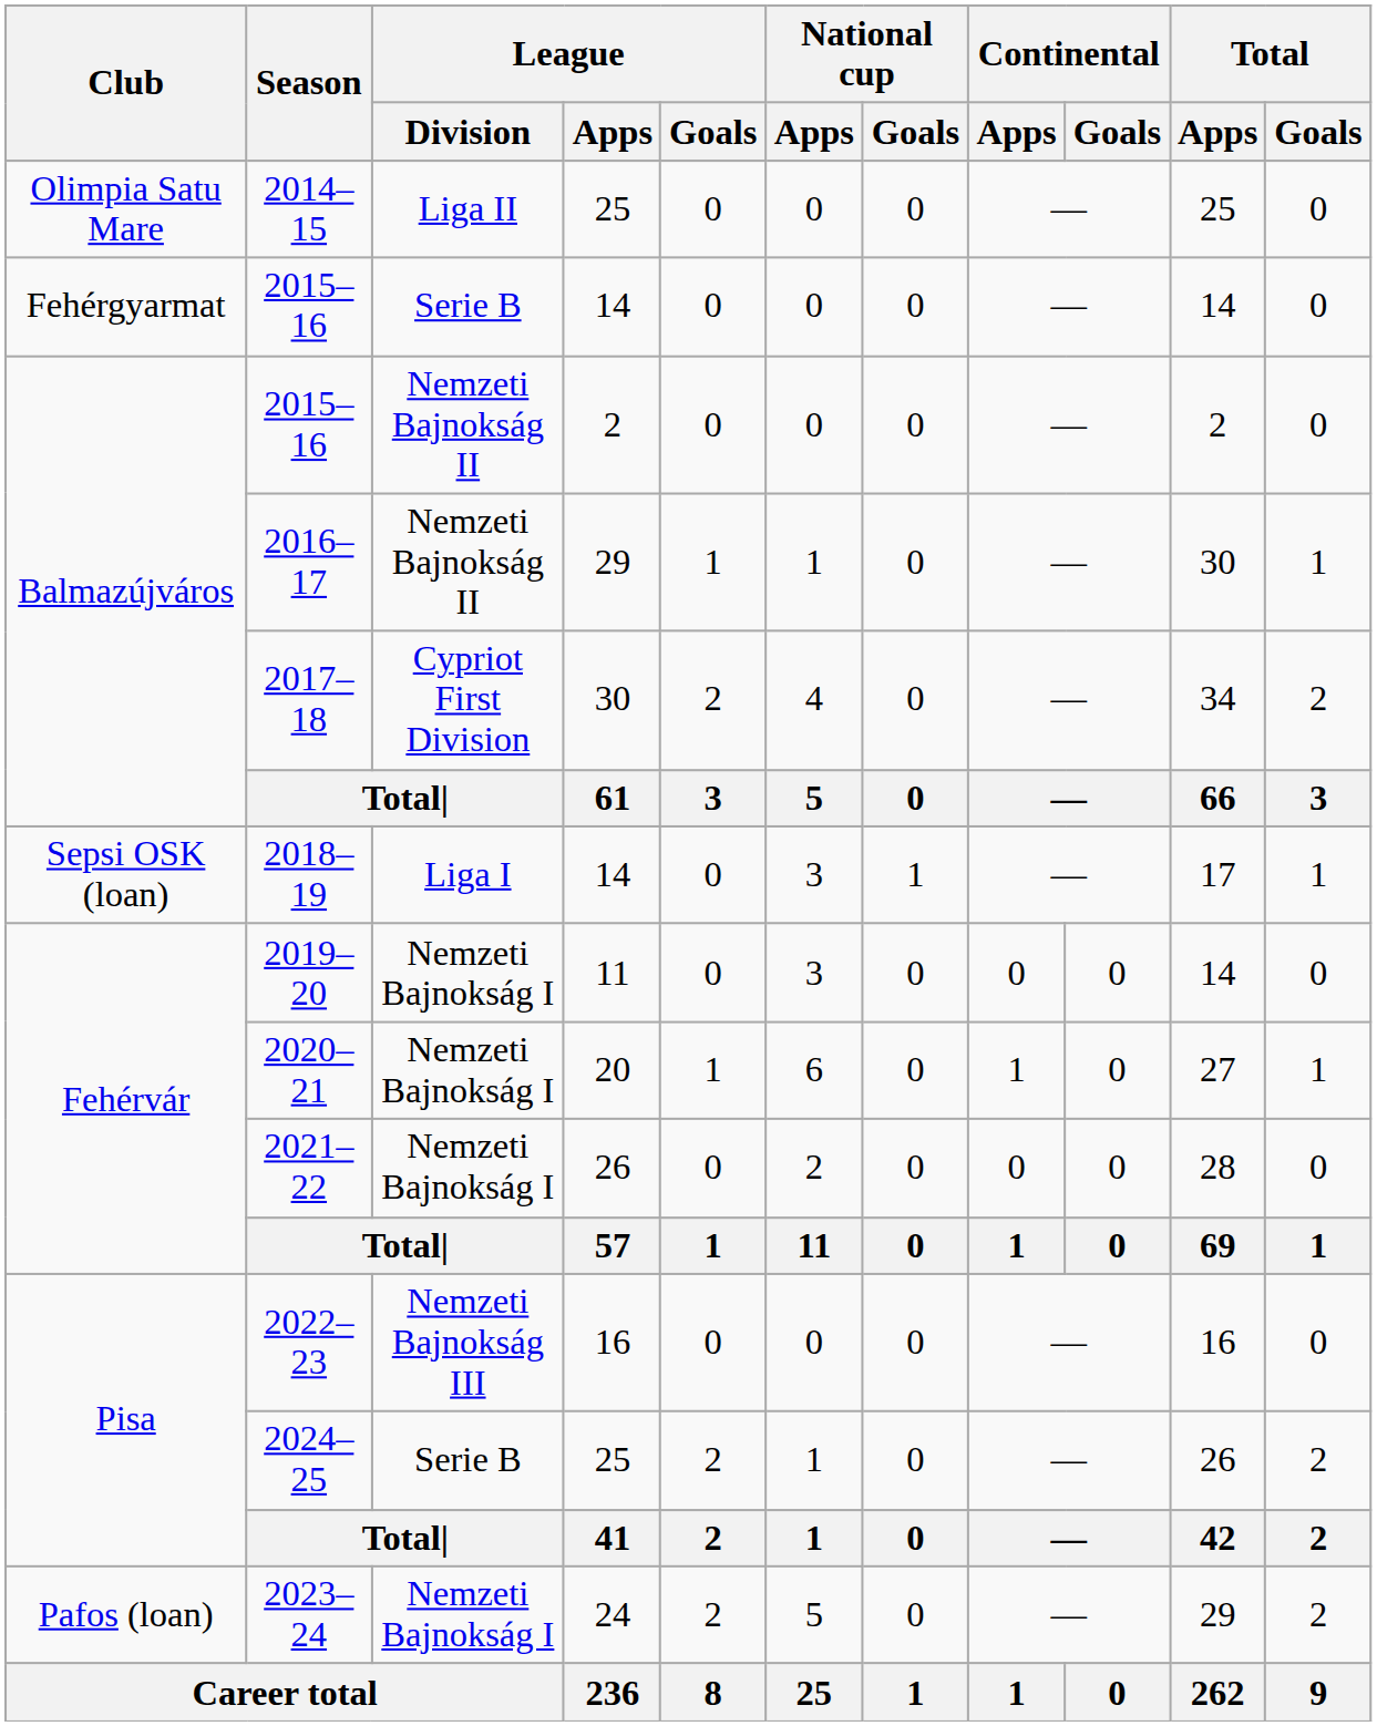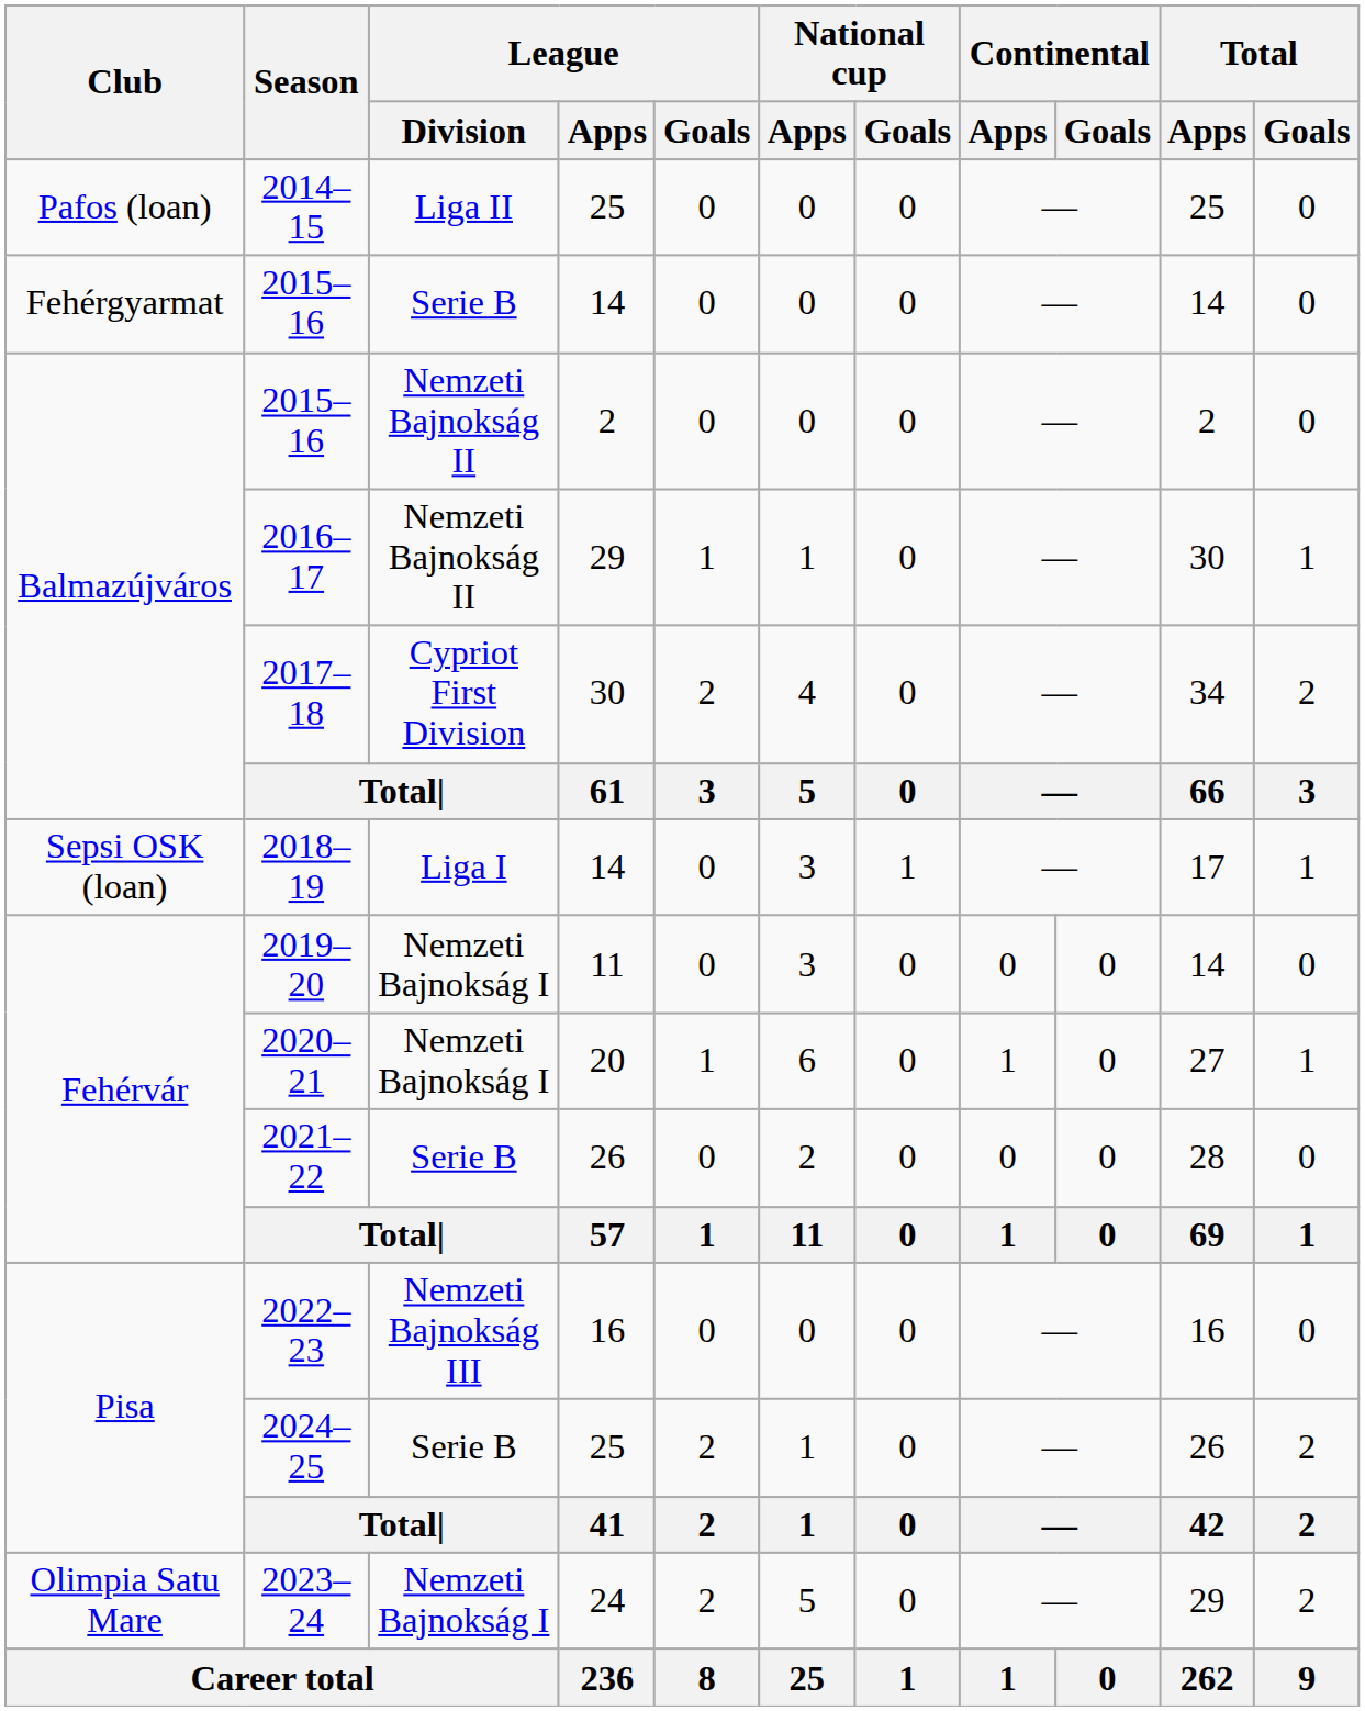2014–15 | Club: Olimpia Satu Mare -> Pafos (loan)
2021–22 | League / Division: Nemzeti Bajnokság I -> Serie B
2023–24 | Club: Pafos (loan) -> Olimpia Satu Mare
